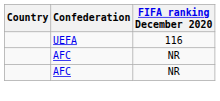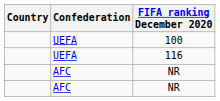+ row: UEFA | 100
